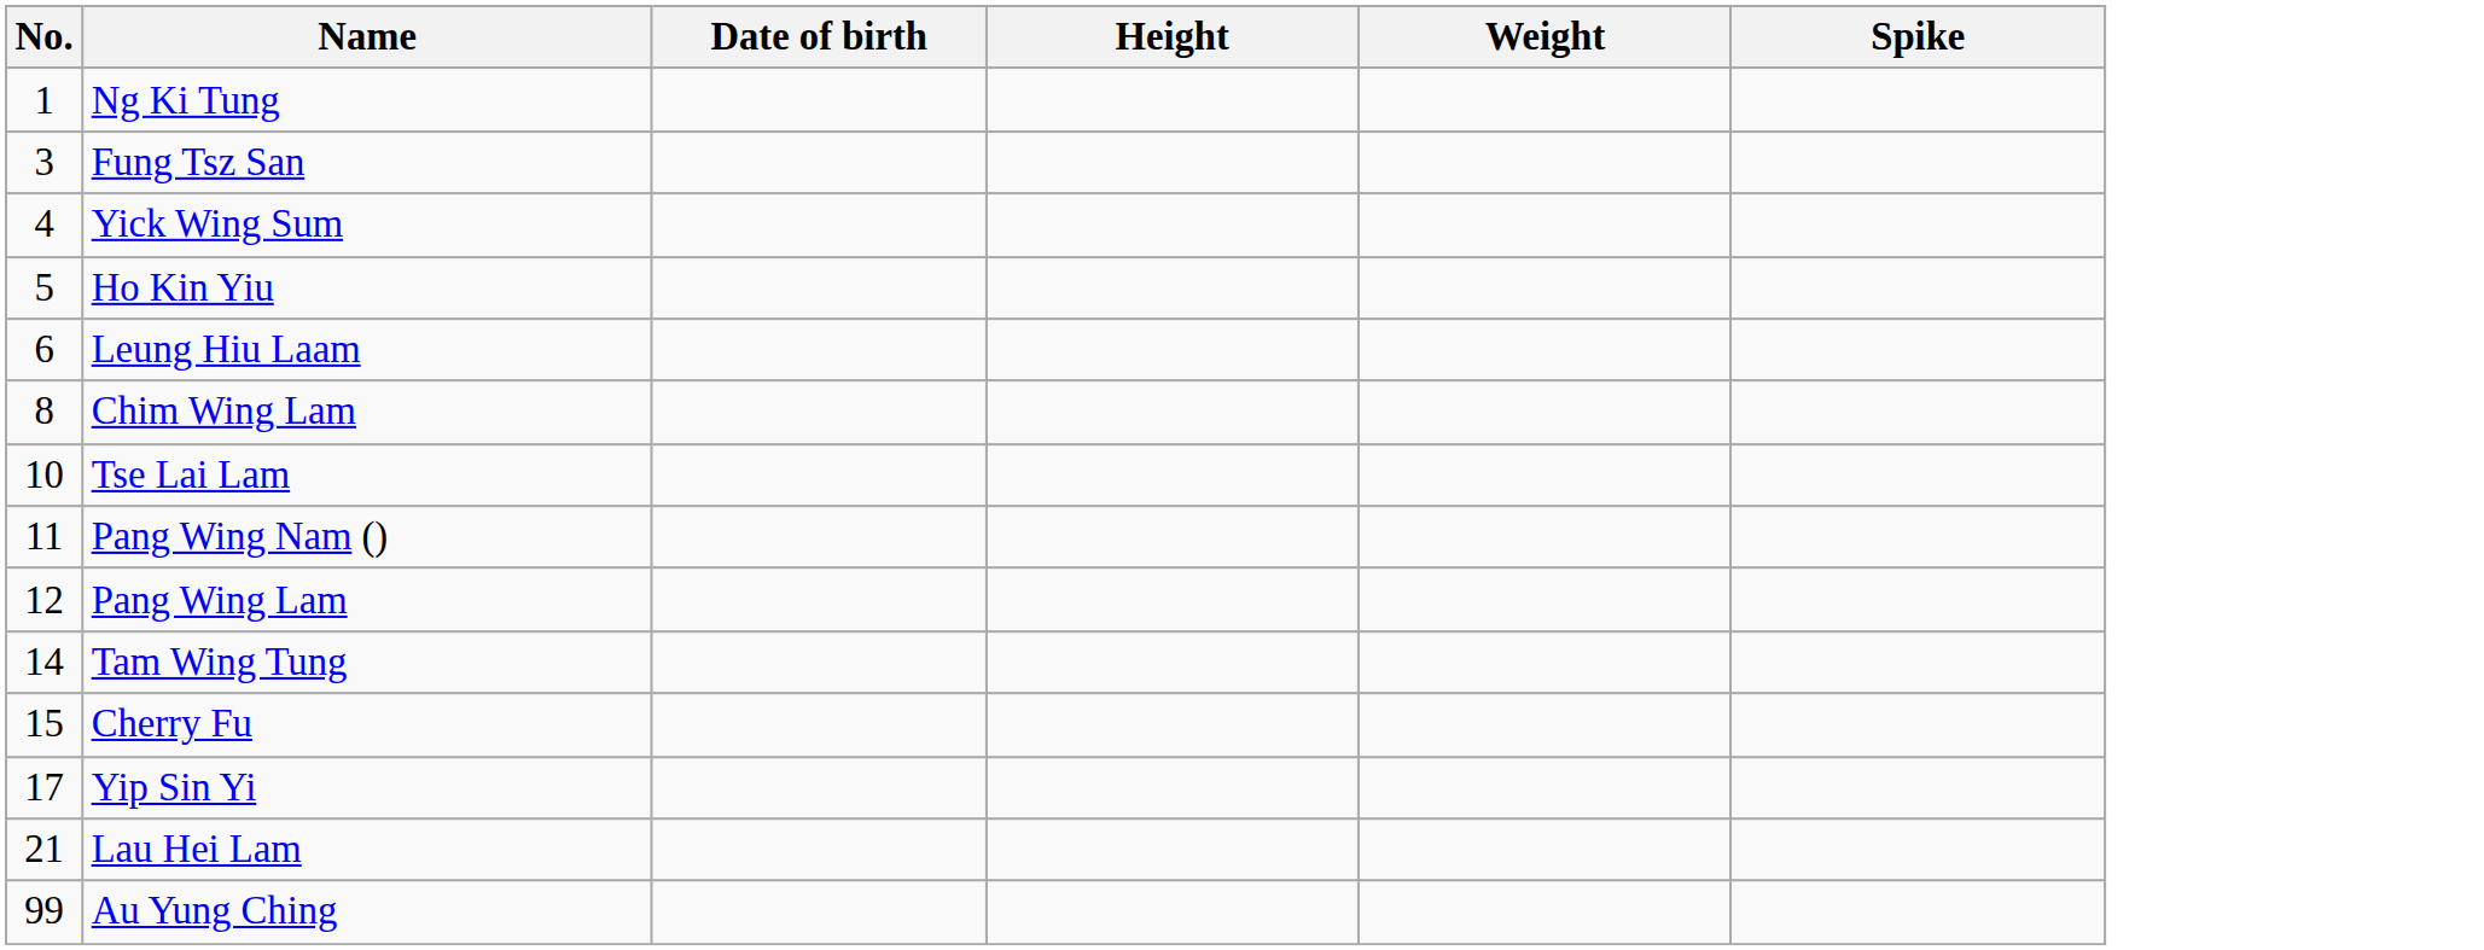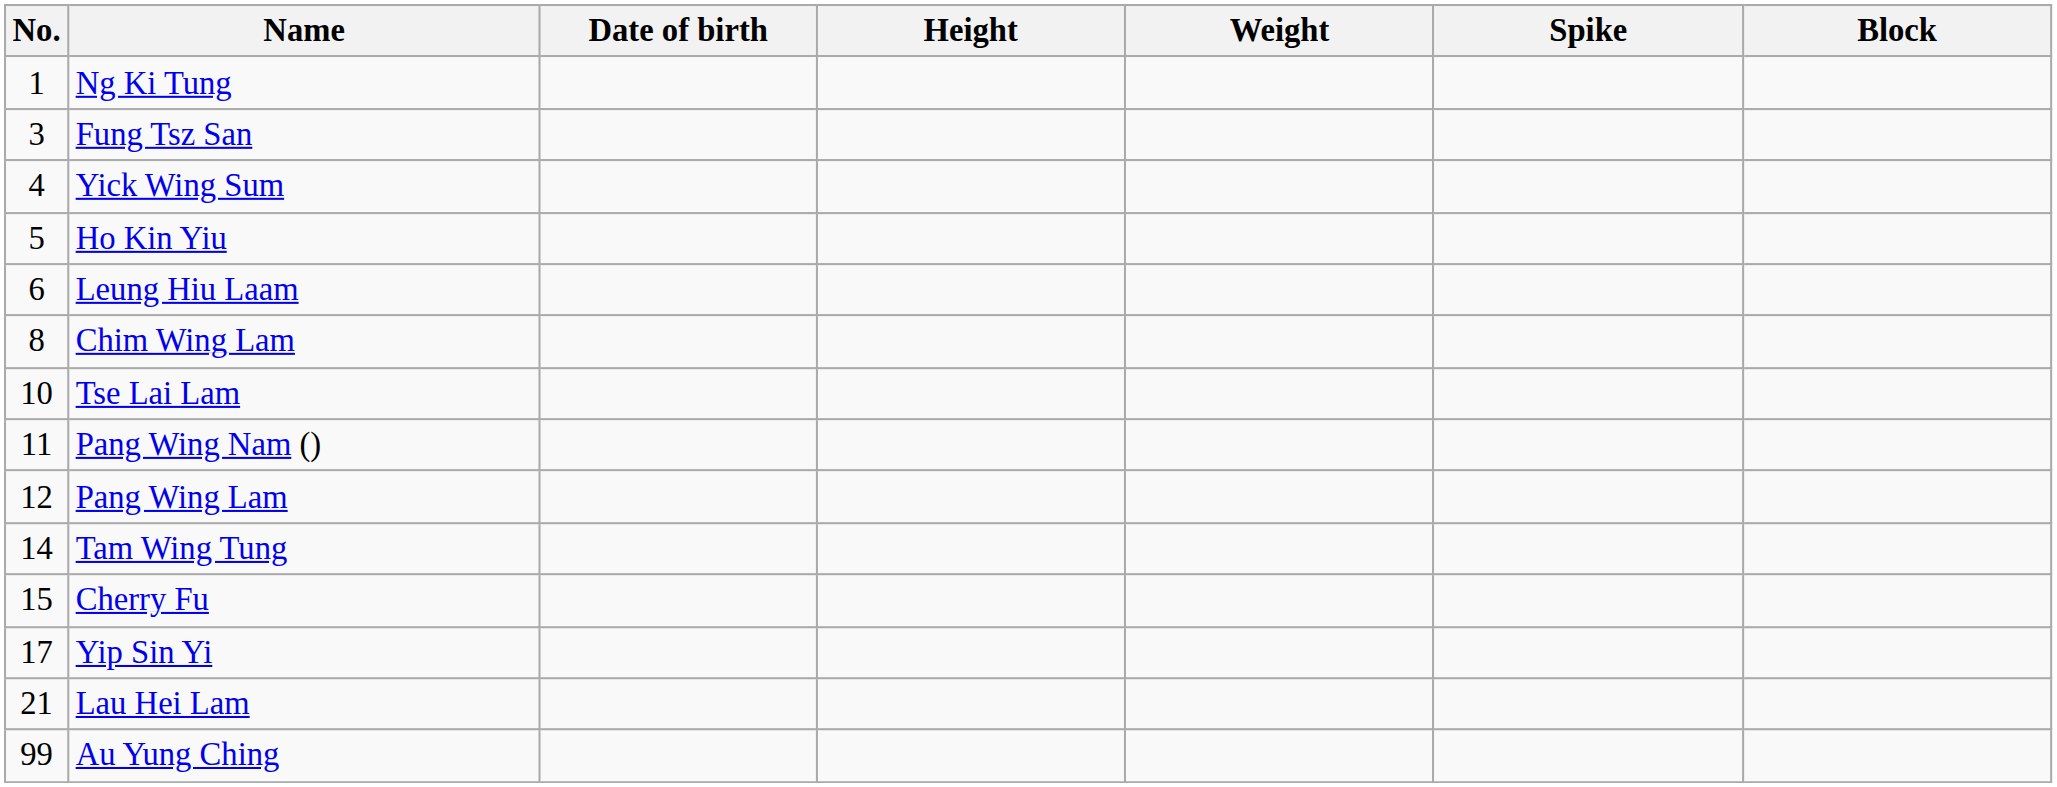+ column: Block
